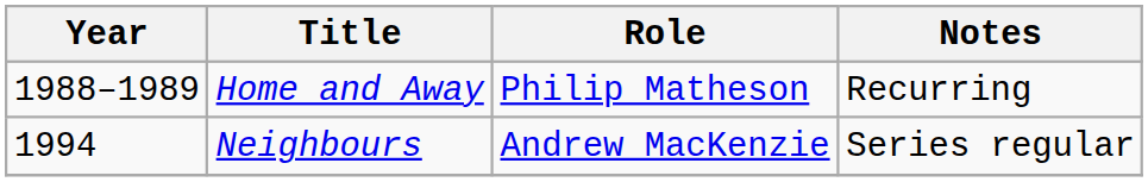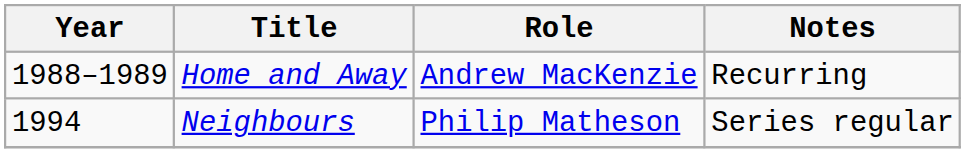Home and Away | Role: Philip Matheson -> Andrew MacKenzie
Neighbours | Role: Andrew MacKenzie -> Philip Matheson
